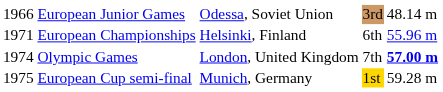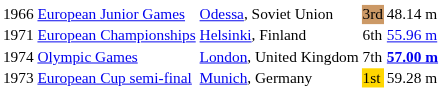European Cup semi-final | column 1: 1975 -> 1973
